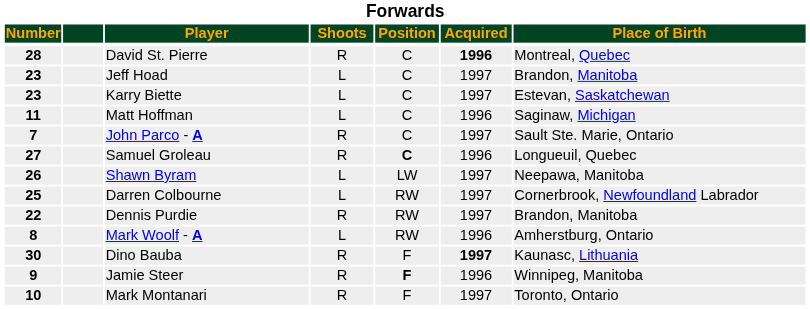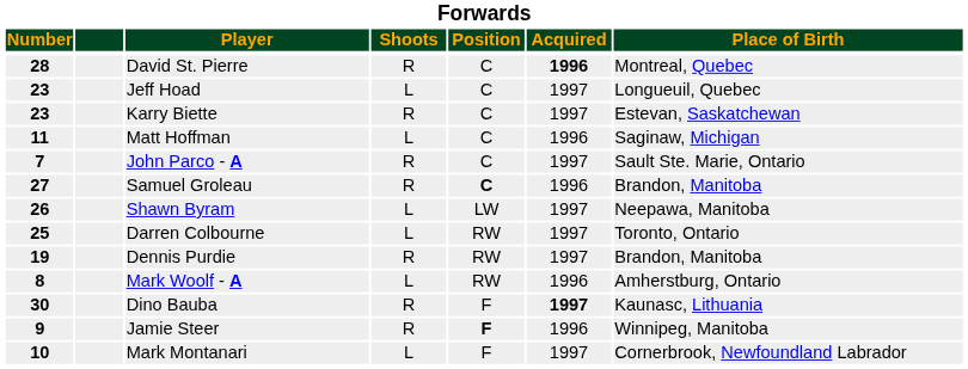Jeff Hoad | Place of Birth: Brandon, Manitoba -> Longueuil, Quebec
Karry Biette | Shoots: L -> R
Samuel Groleau | Place of Birth: Longueuil, Quebec -> Brandon, Manitoba
Darren Colbourne | Place of Birth: Cornerbrook, Newfoundland Labrador -> Toronto, Ontario
Dennis Purdie | Number: 22 -> 19
Mark Montanari | Shoots: R -> L
Mark Montanari | Place of Birth: Toronto, Ontario -> Cornerbrook, Newfoundland Labrador
